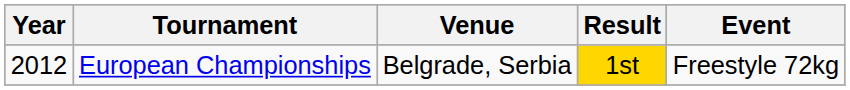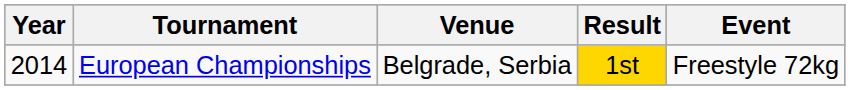European Championships | Year: 2012 -> 2014
